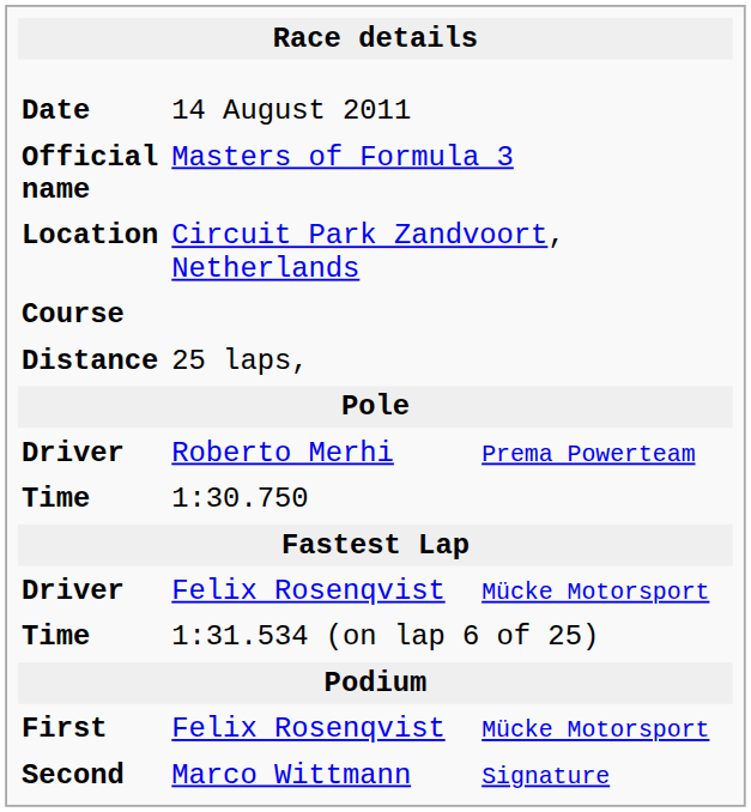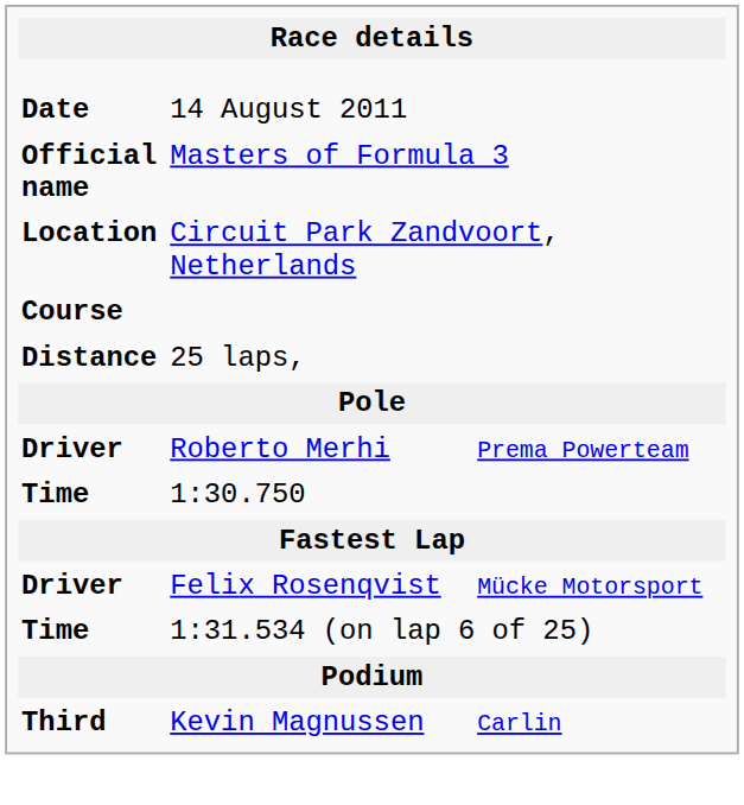- row: First | Felix Rosenqvist | Mücke Motorsport
- row: Second | Marco Wittmann | Signature
+ row: Third | Kevin Magnussen | Carlin
